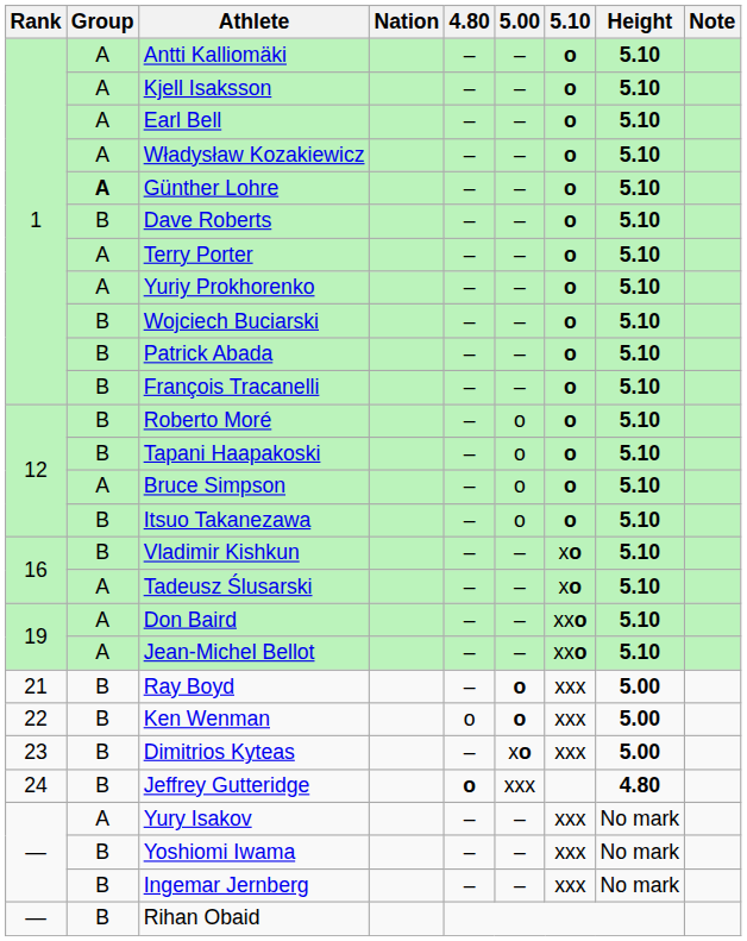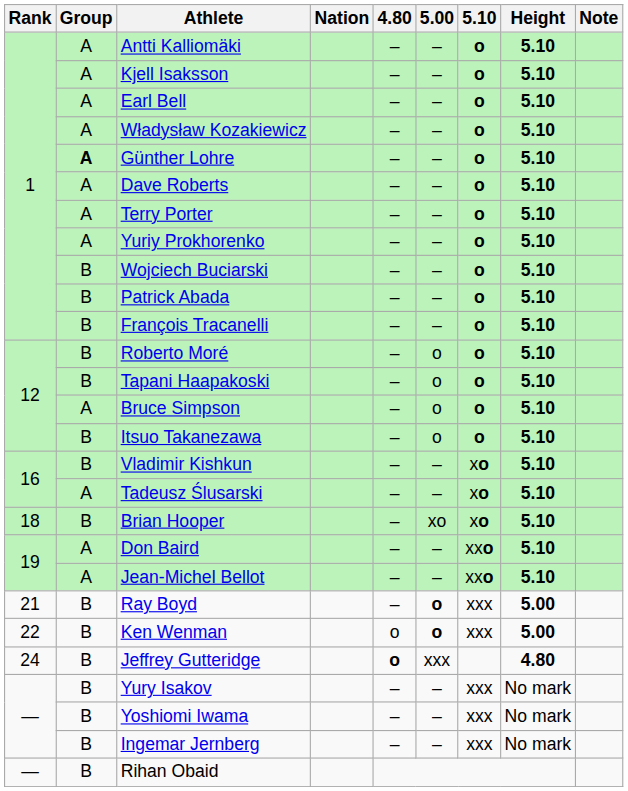Dave Roberts | Group: B -> A
+ row: 18 | B | Brian Hooper | – | xo | xo | 5.10
- row: 23 | B | Dimitrios Kyteas | – | xo | xxx | 5.00
Yury Isakov | Group: A -> B
